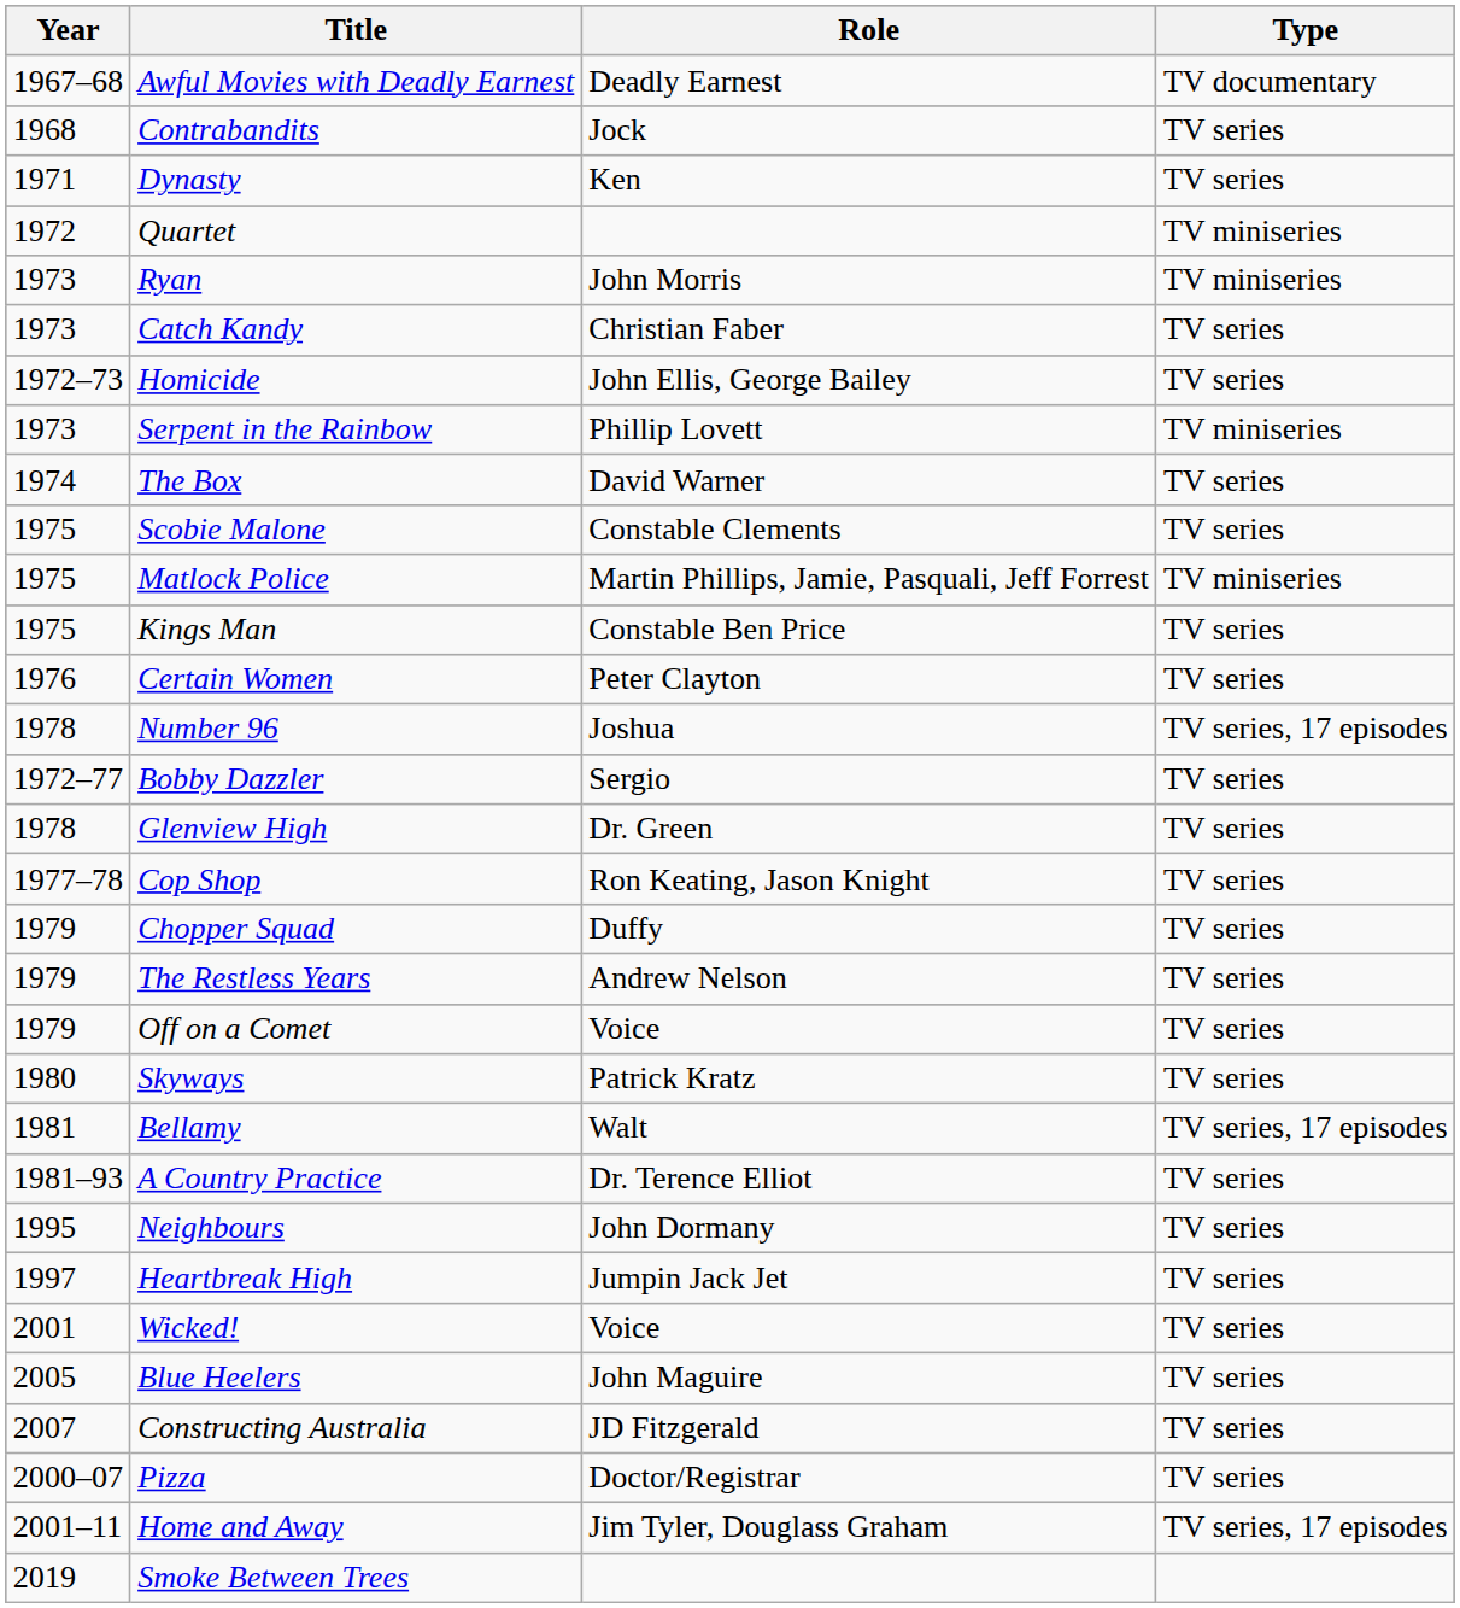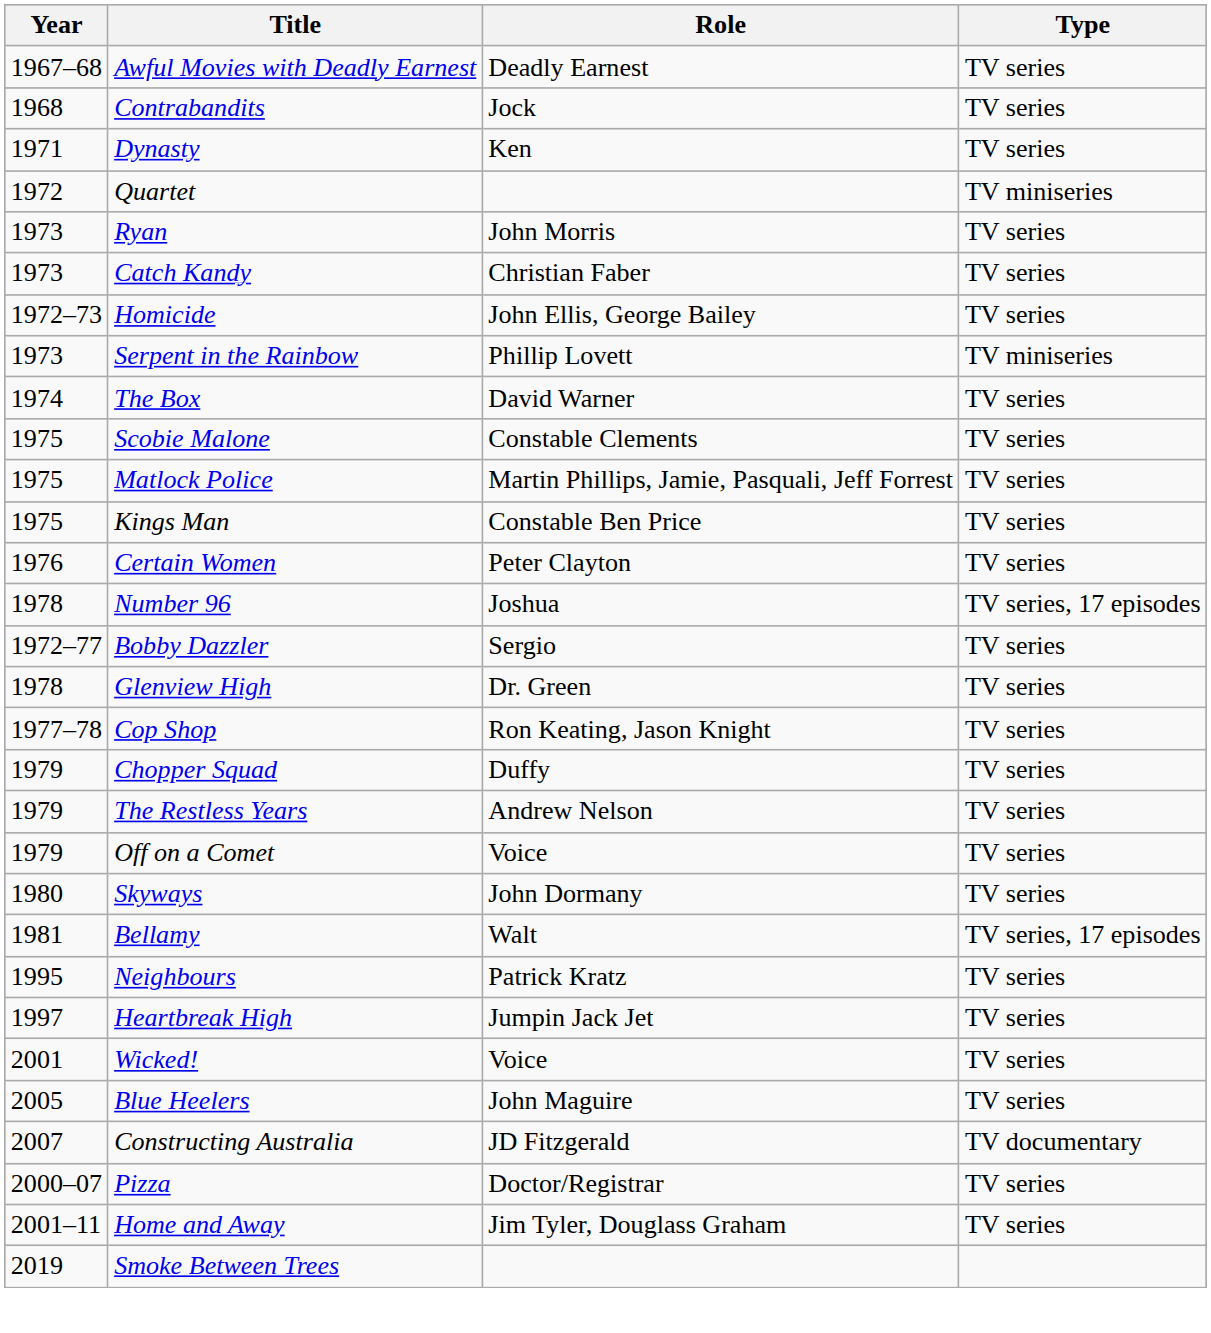Awful Movies with Deadly Earnest | Type: TV documentary -> TV series
Ryan | Type: TV miniseries -> TV series
Matlock Police | Type: TV miniseries -> TV series
Skyways | Role: Patrick Kratz -> John Dormany
- row: 1981–93 | A Country Practice | Dr. Terence Elliot | TV series
Neighbours | Role: John Dormany -> Patrick Kratz
Constructing Australia | Type: TV series -> TV documentary
Home and Away | Type: TV series, 17 episodes -> TV series
